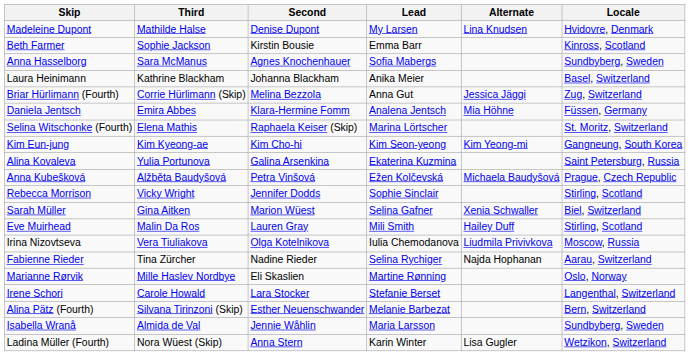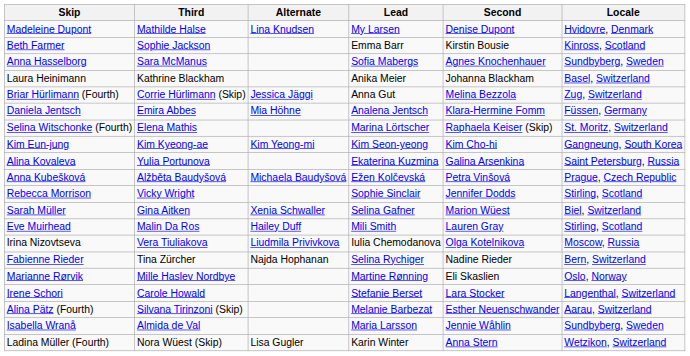columns swapped: Second <-> Alternate
Fabienne Rieder | Locale: Aarau, Switzerland -> Bern, Switzerland
Alina Pätz (Fourth) | Locale: Bern, Switzerland -> Aarau, Switzerland
